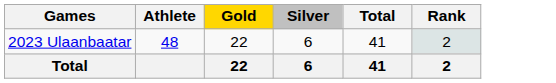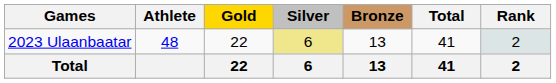+ column: Bronze | 13 | 13
2023 Ulaanbaatar | Silver: no background -> khaki background
